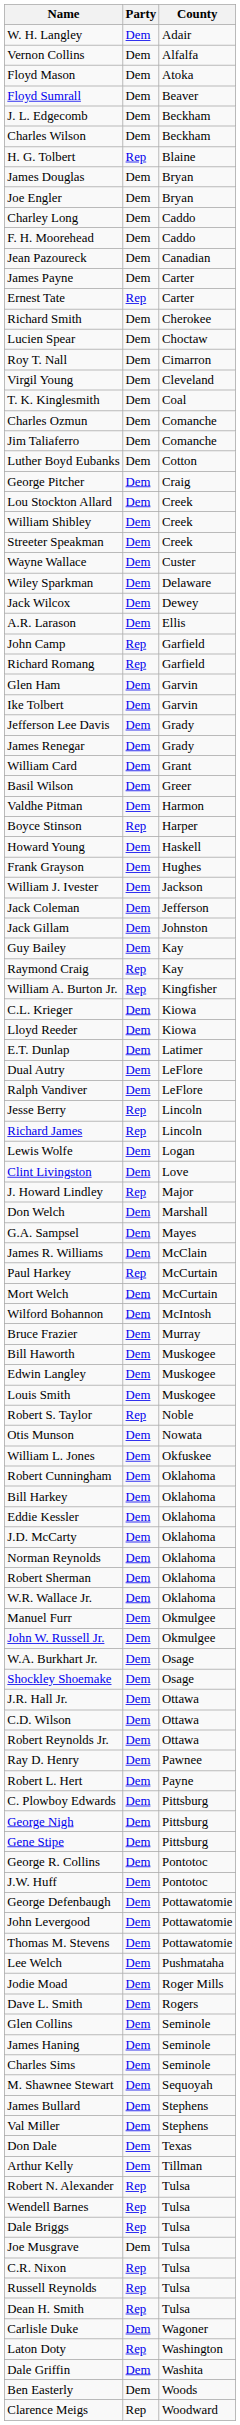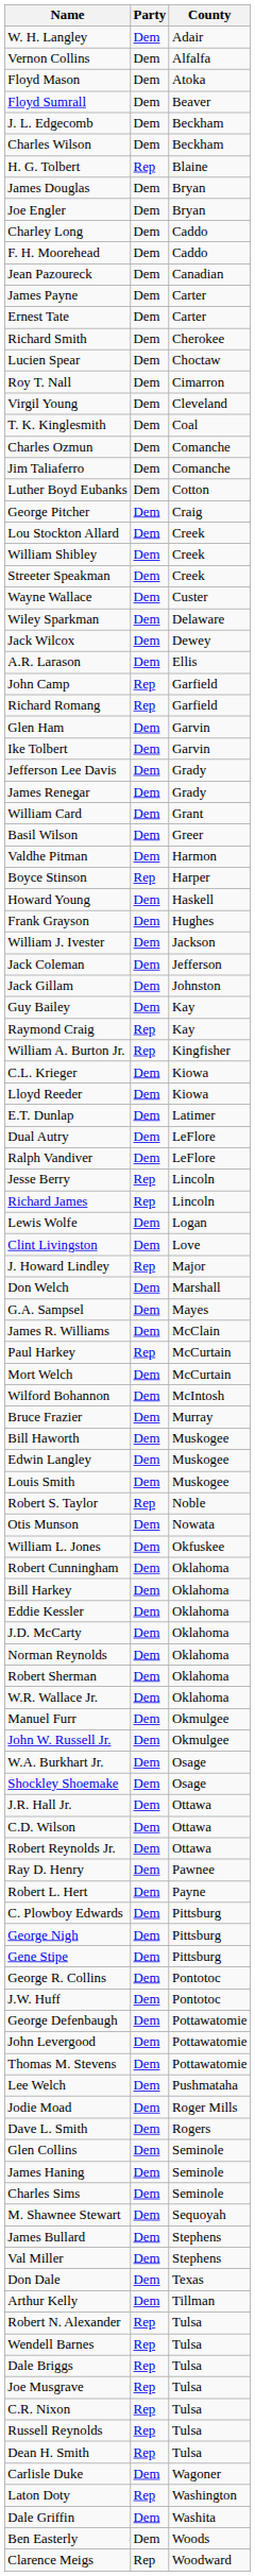Ernest Tate | Party: Rep -> Dem
Joe Musgrave | Party: Dem -> Rep
